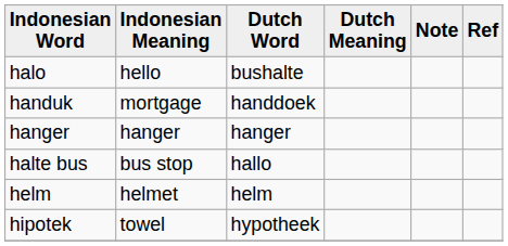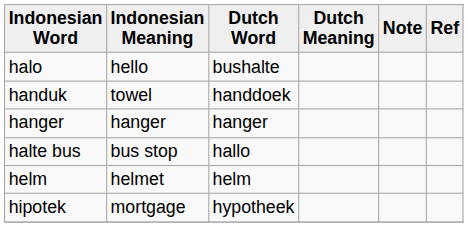handuk | Indonesian Meaning: mortgage -> towel
hipotek | Indonesian Meaning: towel -> mortgage
